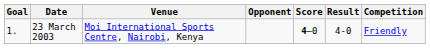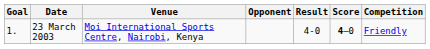columns swapped: Score <-> Result
